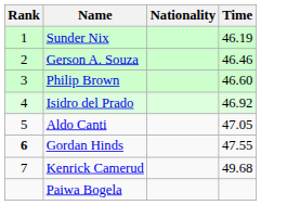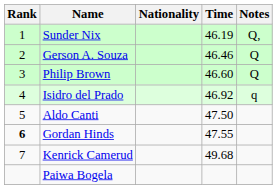+ column: Notes | Q, | Q | Q | q
Aldo Canti | Time: 47.05 -> 47.50
